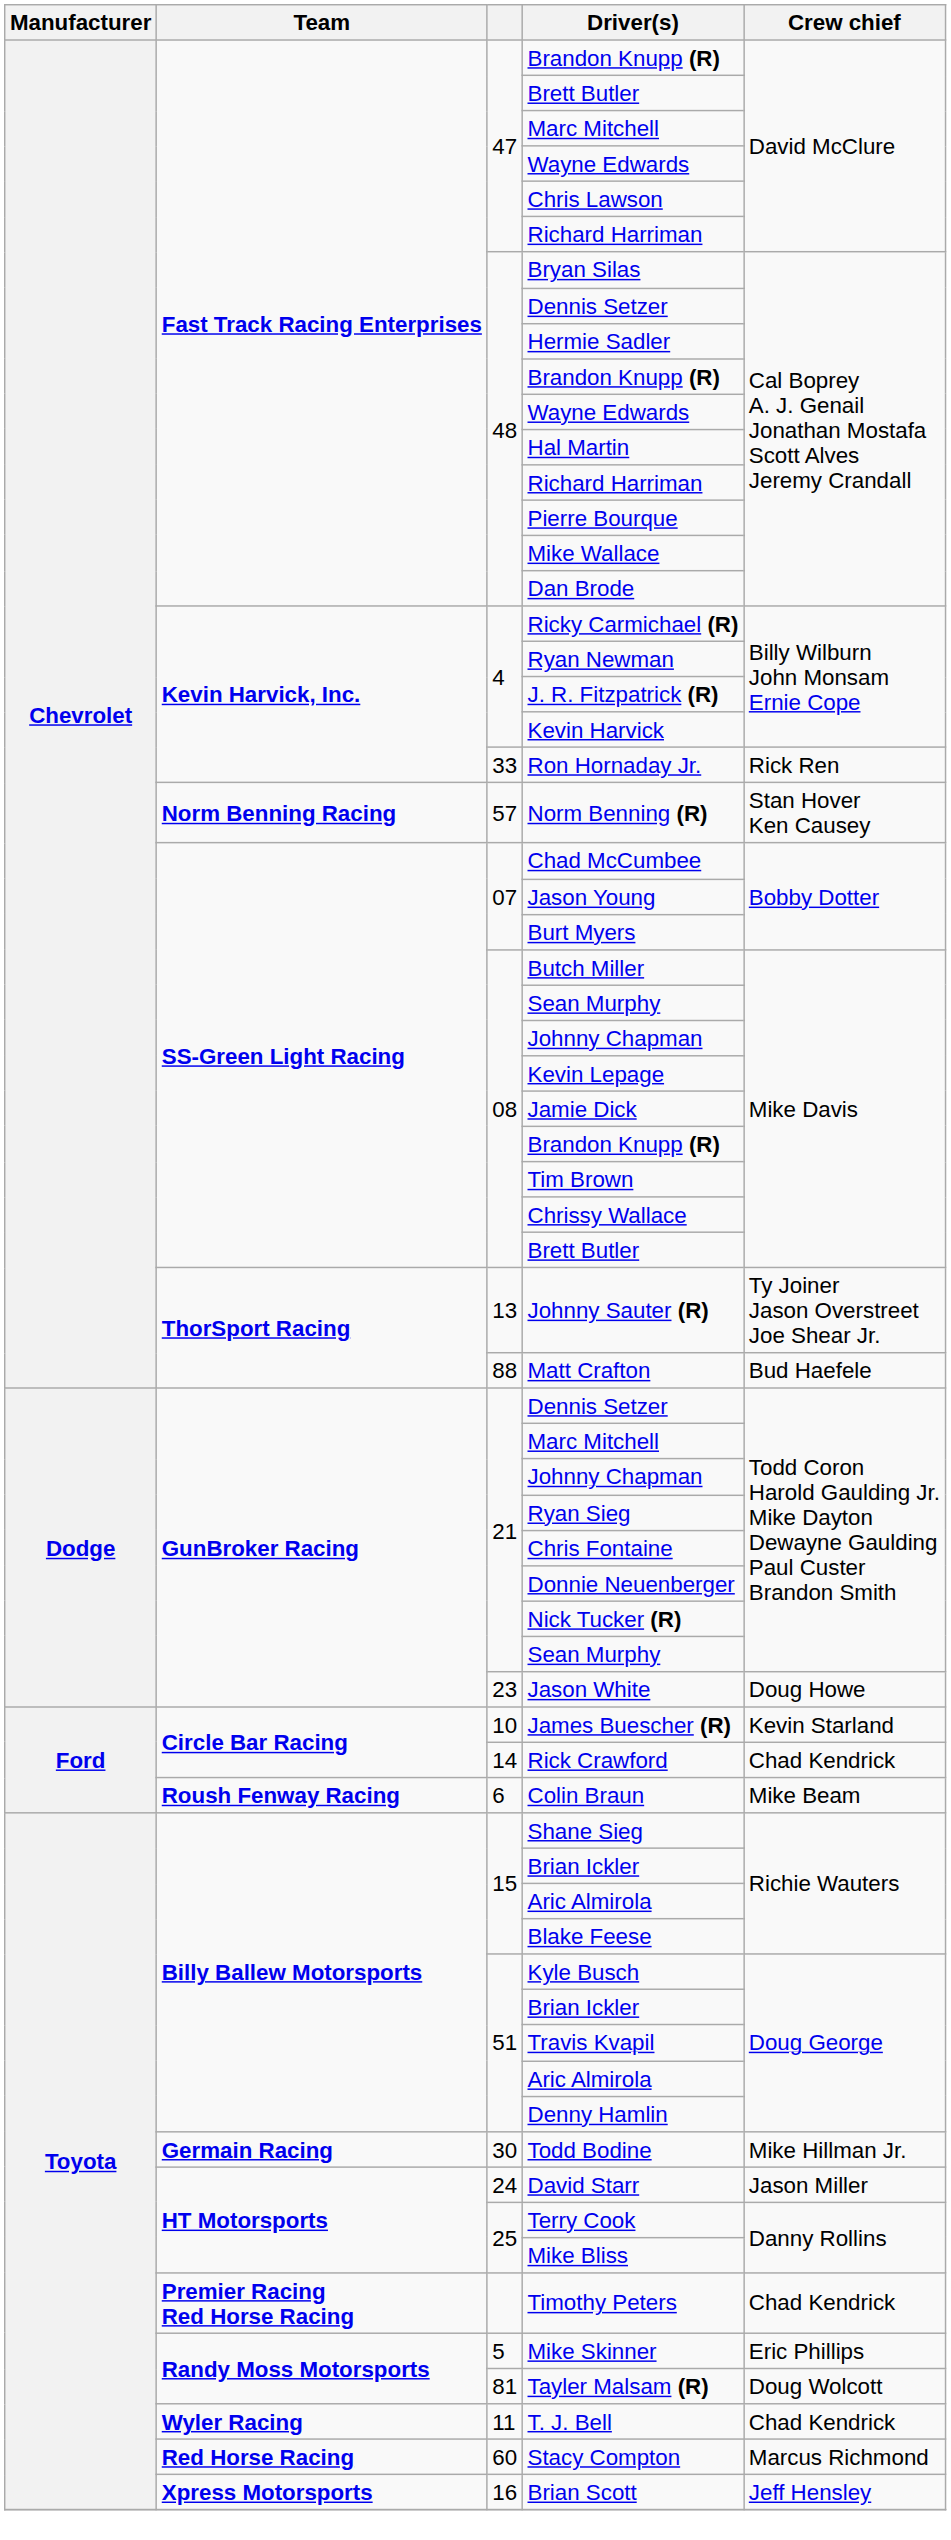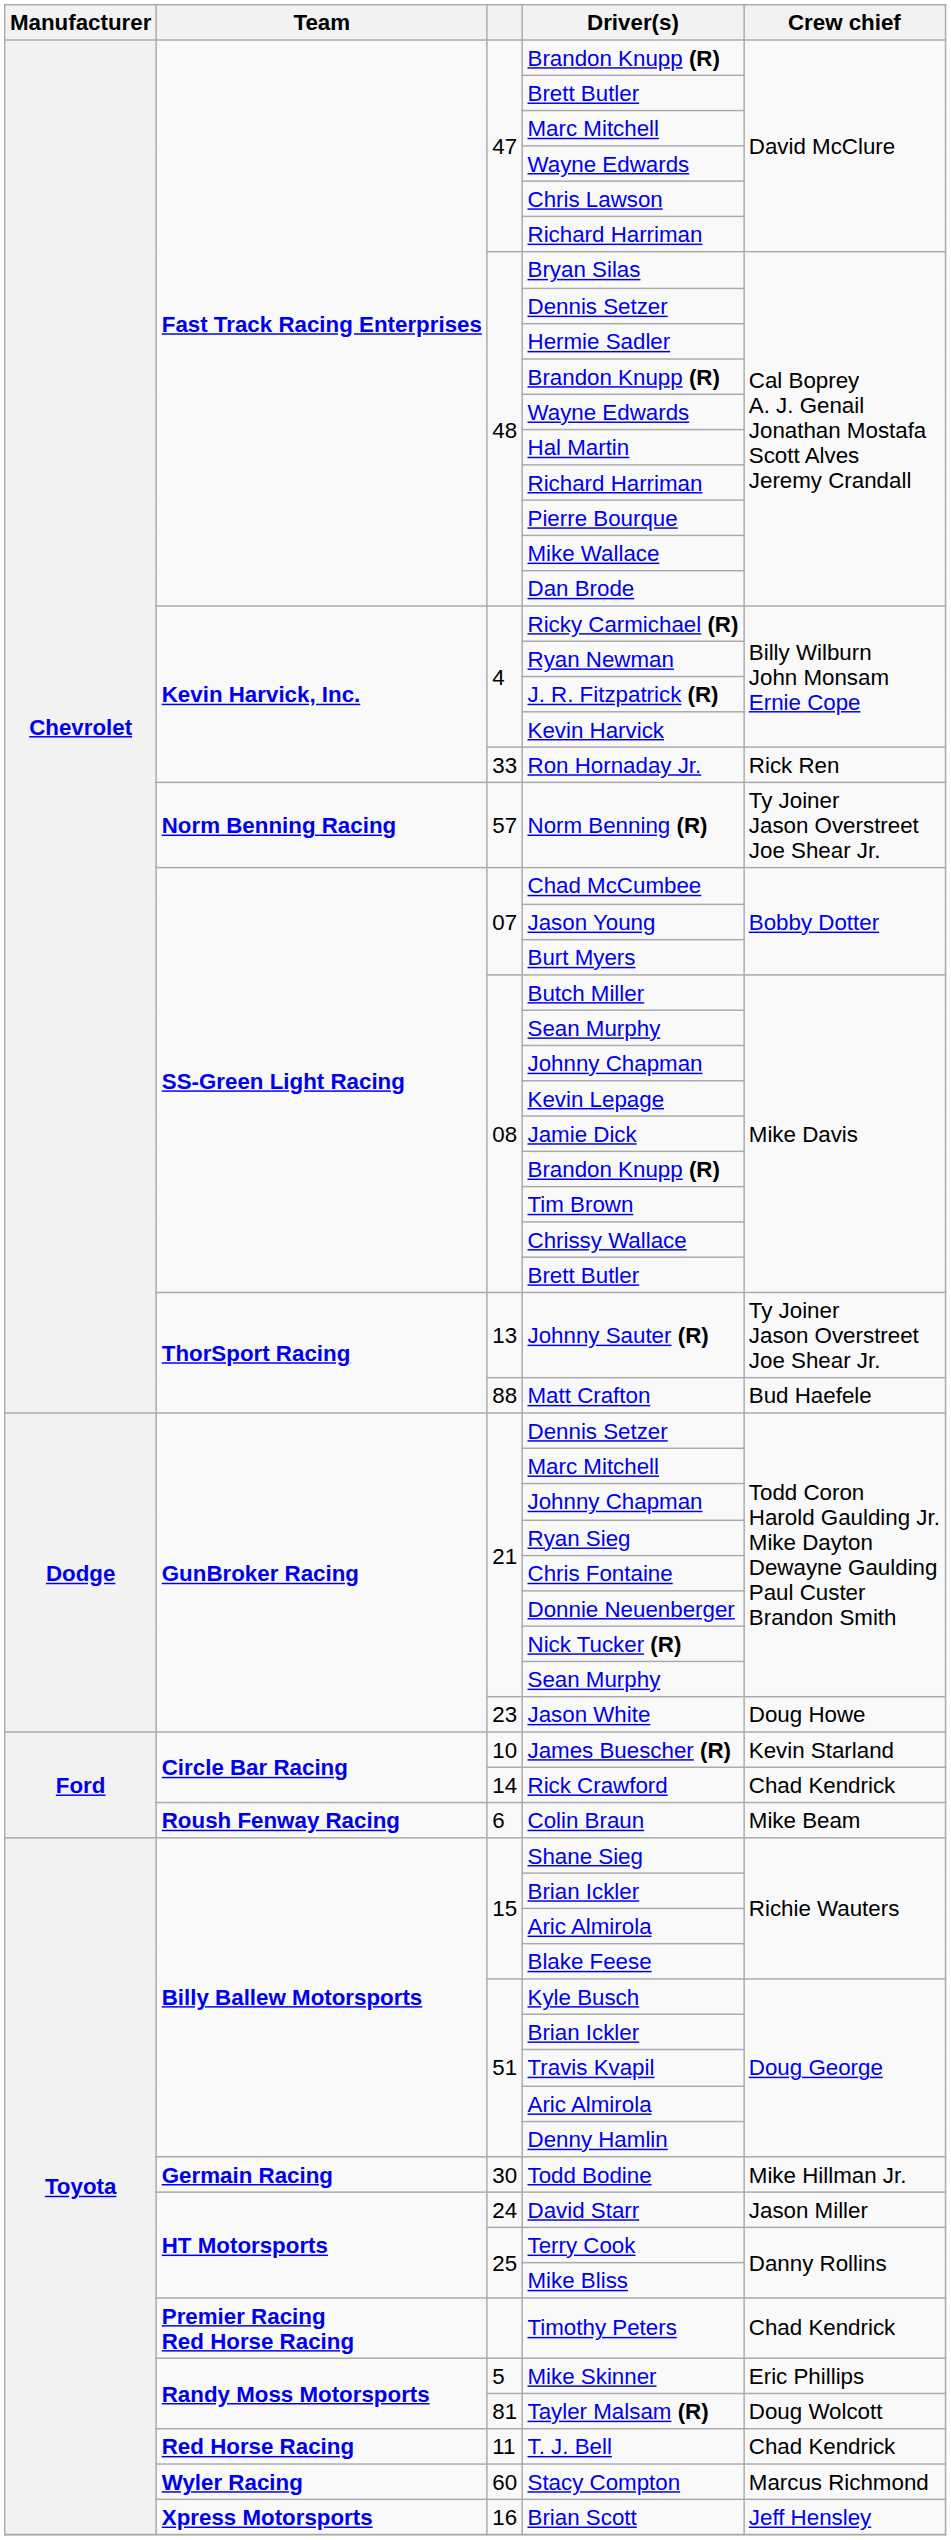Norm Benning (R) | Crew chief: Stan Hover Ken Causey -> Ty Joiner Jason Overstreet Joe Shear Jr.
T. J. Bell | Team: Wyler Racing -> Red Horse Racing
Stacy Compton | Team: Red Horse Racing -> Wyler Racing
